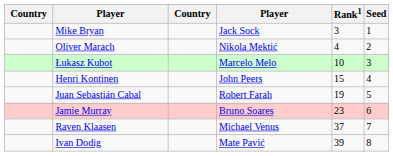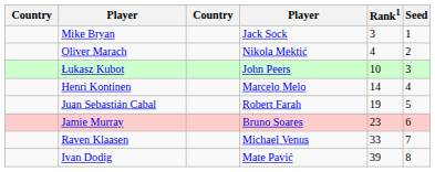Łukasz Kubot | column 4: Marcelo Melo -> John Peers
Henri Kontinen | column 4: John Peers -> Marcelo Melo
Henri Kontinen | Rank1: 15 -> 14
Raven Klaasen | Rank1: 37 -> 33
